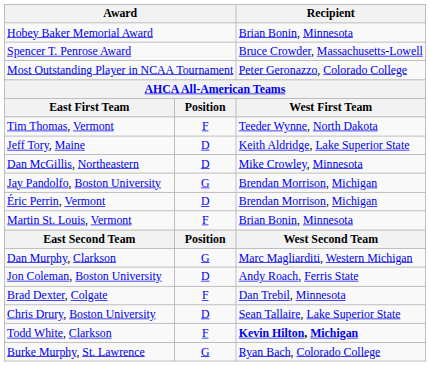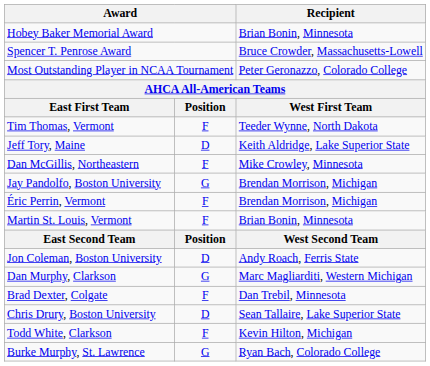Dan McGillis, Northeastern | column 2: D -> F
Éric Perrin, Vermont | column 2: D -> F
rows swapped: Dan Murphy, Clarkson <-> Jon Coleman, Boston University
Todd White, Clarkson | Recipient: bold -> normal
